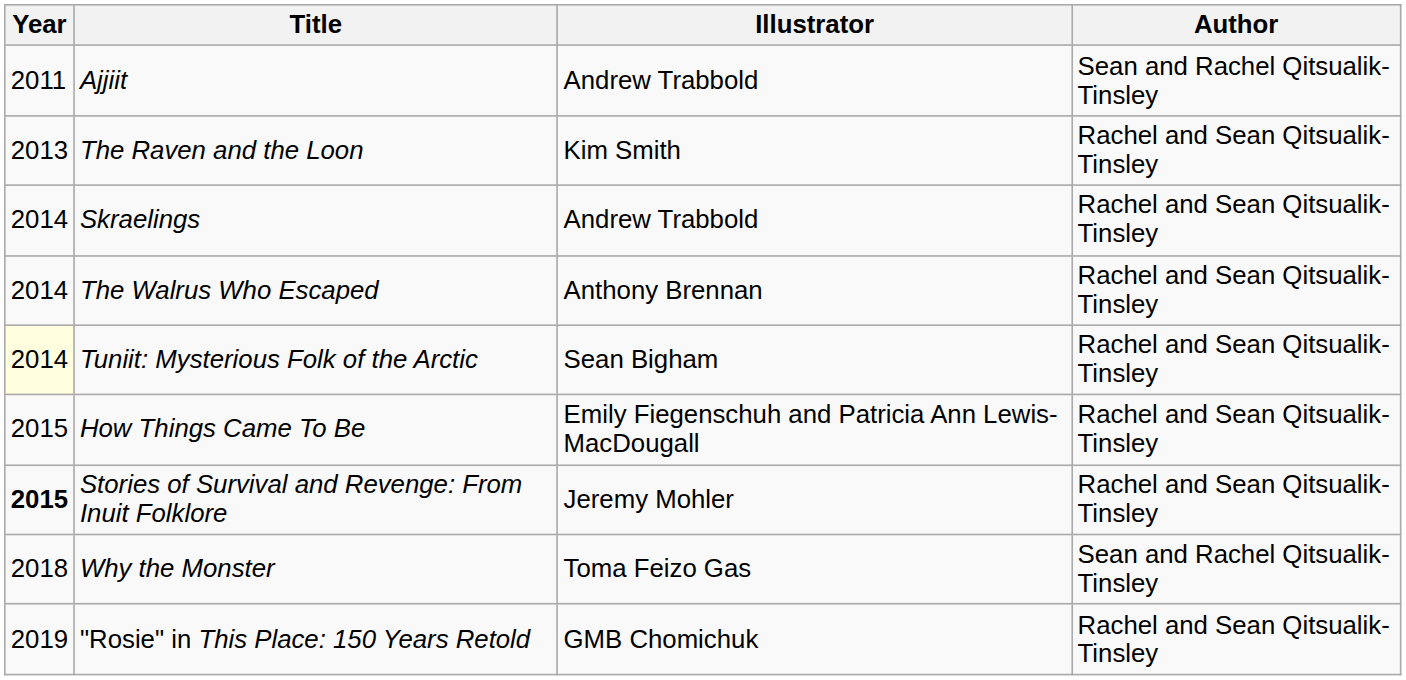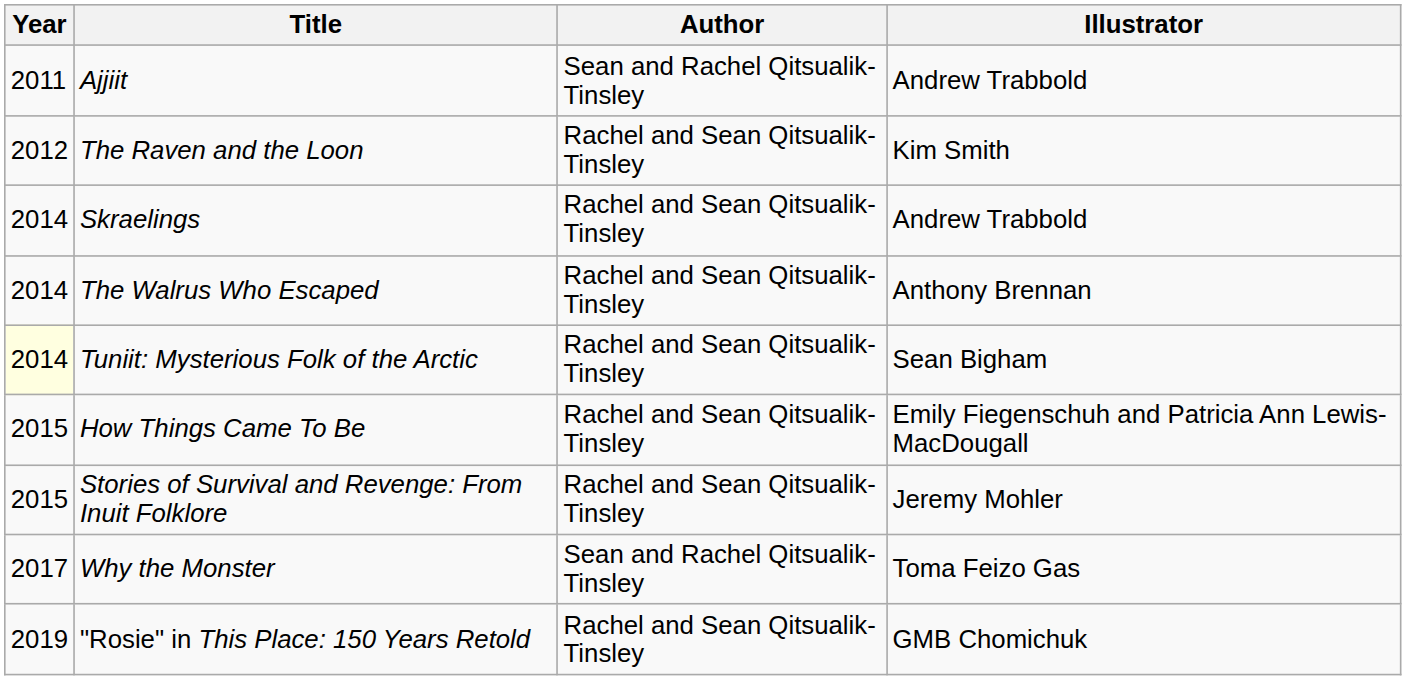columns swapped: Author <-> Illustrator
The Raven and the Loon | Year: 2013 -> 2012
Stories of Survival and Revenge: From Inuit Folklore | Year: bold -> normal
Why the Monster | Year: 2018 -> 2017
